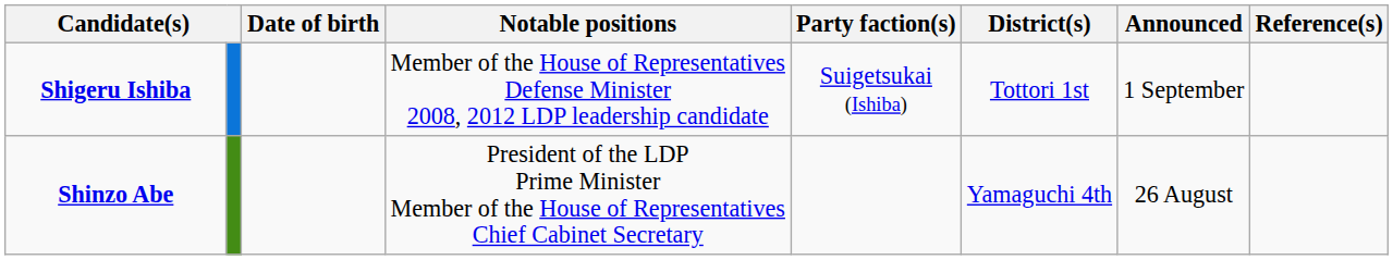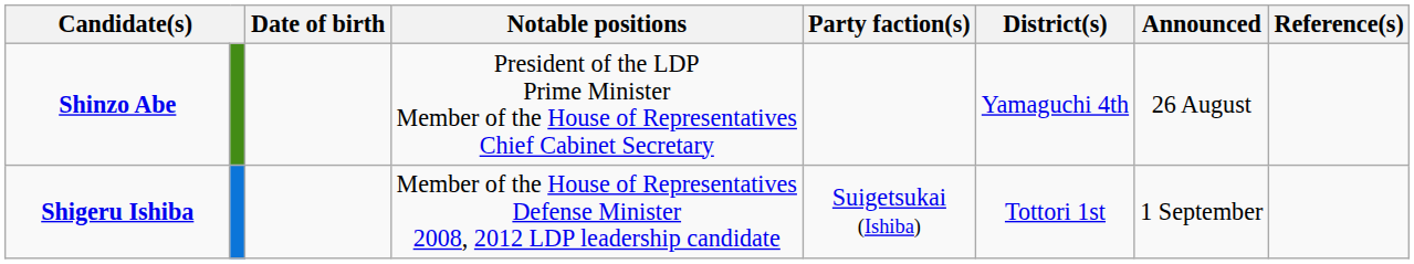rows swapped: Shinzo Abe <-> Shigeru Ishiba
